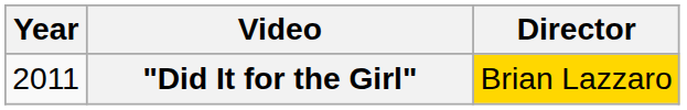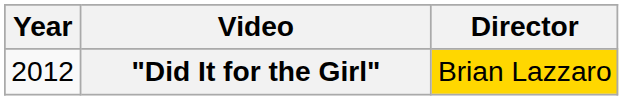"Did It for the Girl" | Year: 2011 -> 2012
